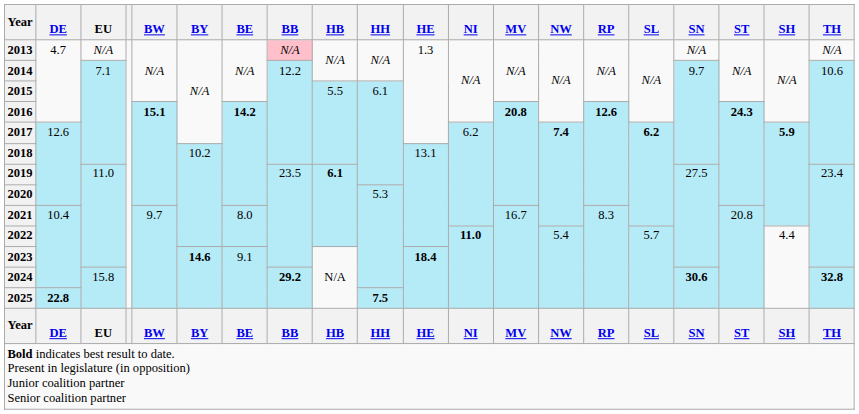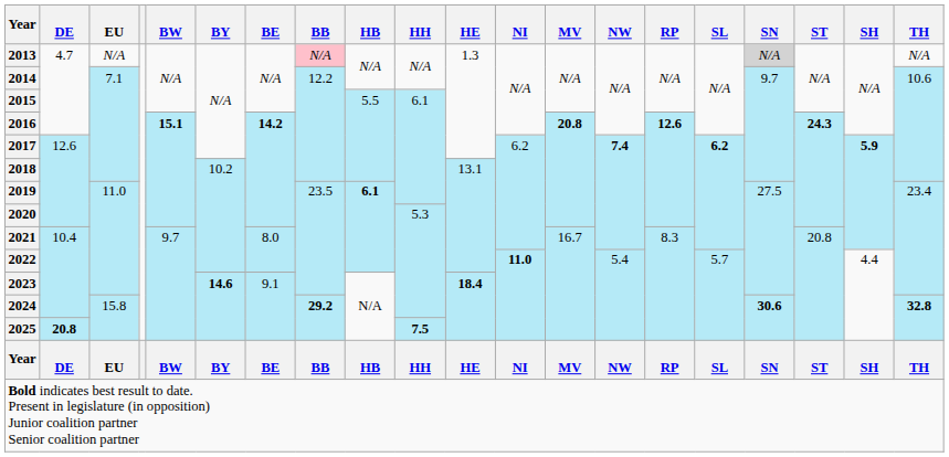2013 | SN: no background -> lightgrey background
2025 | DE: 22.8 -> 20.8
